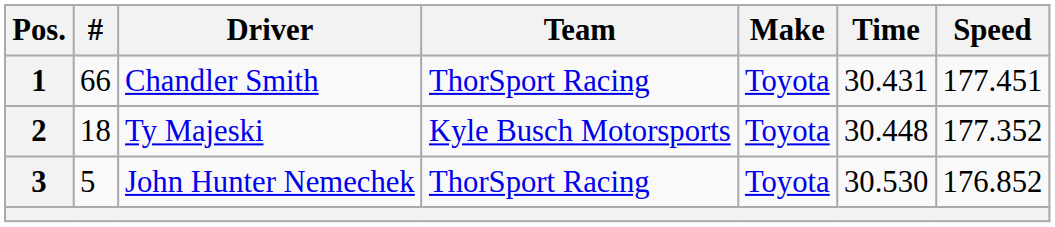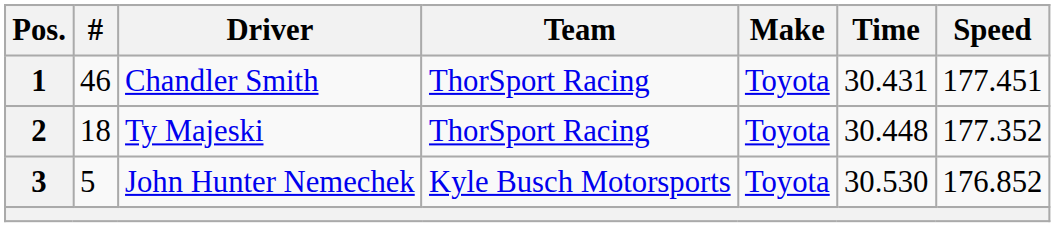1 | #: 66 -> 46
2 | Team: Kyle Busch Motorsports -> ThorSport Racing
3 | Team: ThorSport Racing -> Kyle Busch Motorsports
